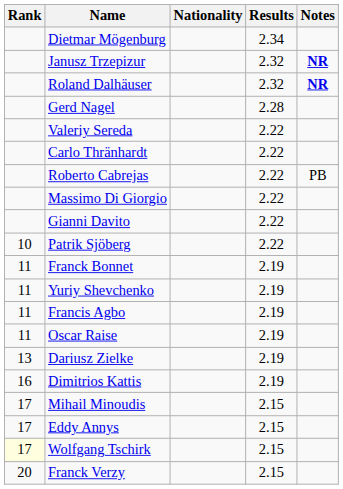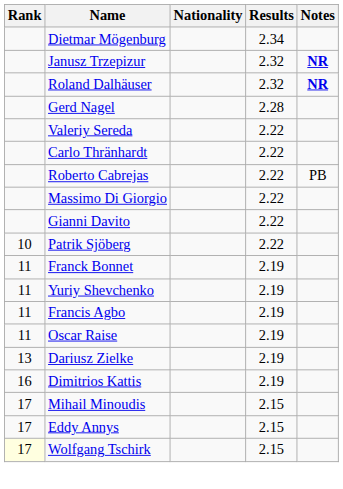- row: 20 | Franck Verzy | 2.15
